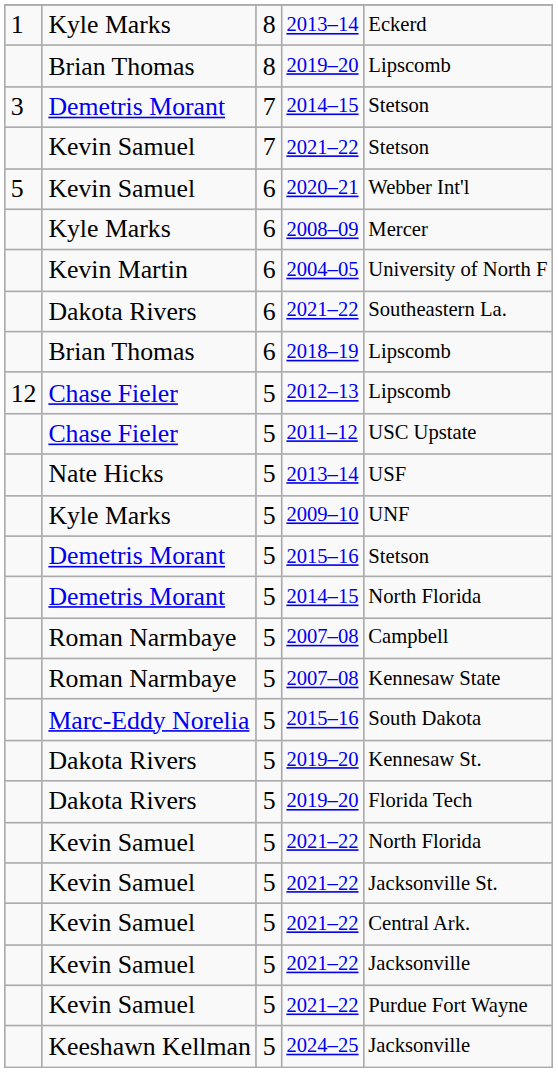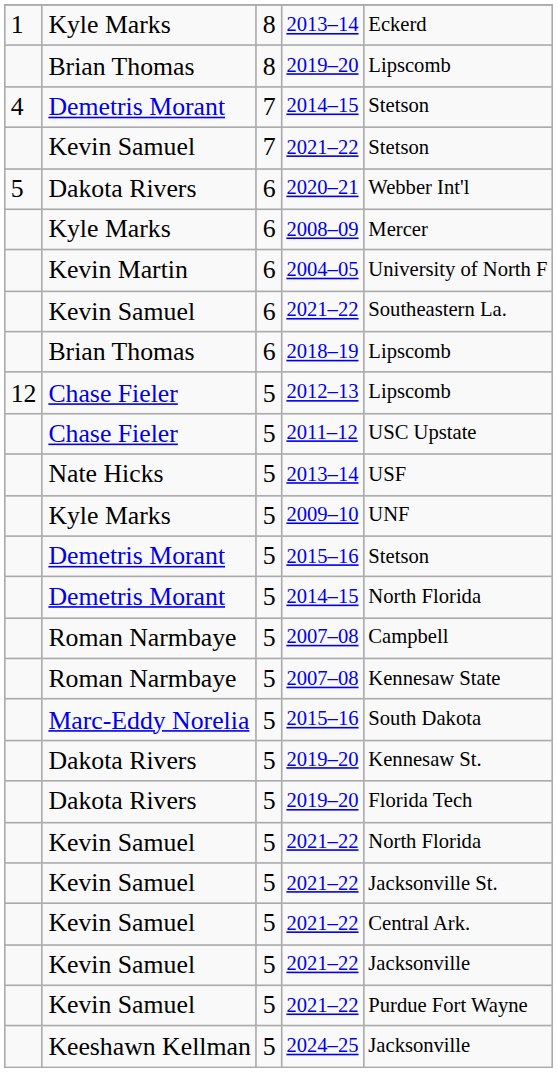7 / 2014–15 | column 1: 3 -> 4
2020–21 | column 2: Kevin Samuel -> Dakota Rivers
6 / 2021–22 | column 2: Dakota Rivers -> Kevin Samuel
